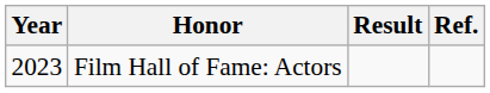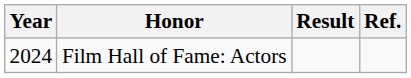Film Hall of Fame: Actors | Year: 2023 -> 2024
